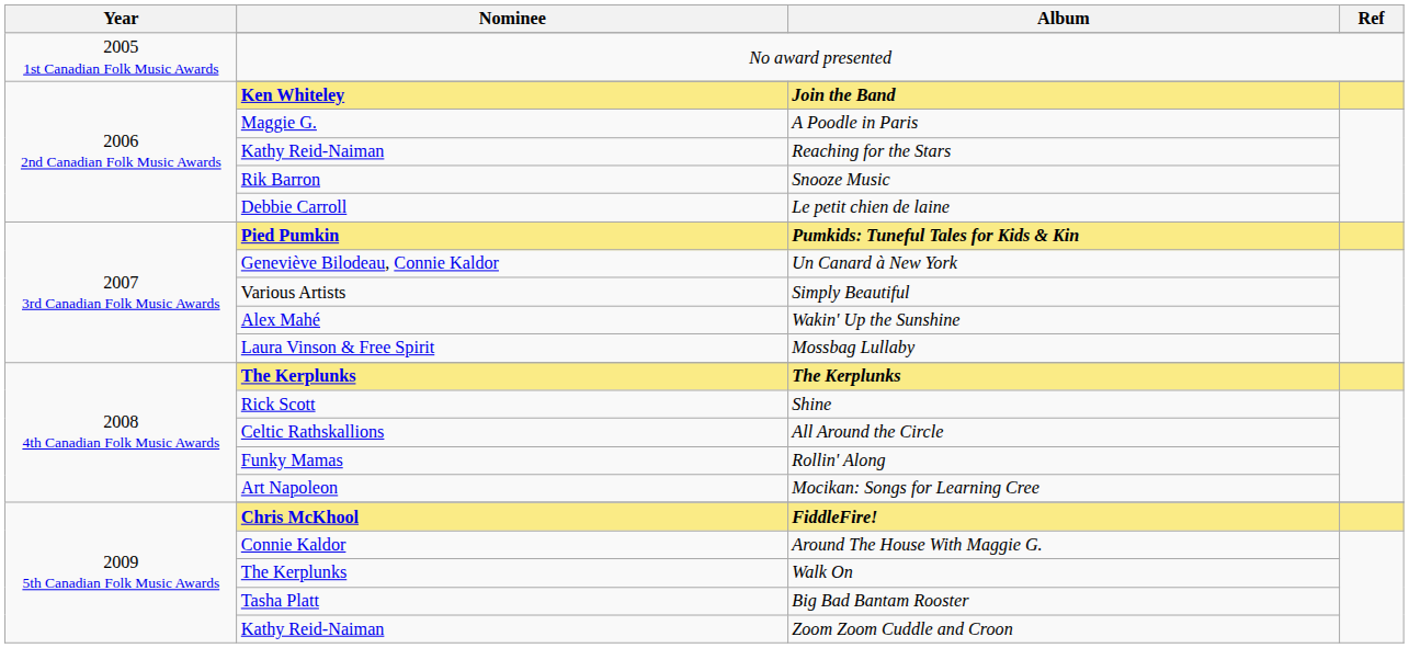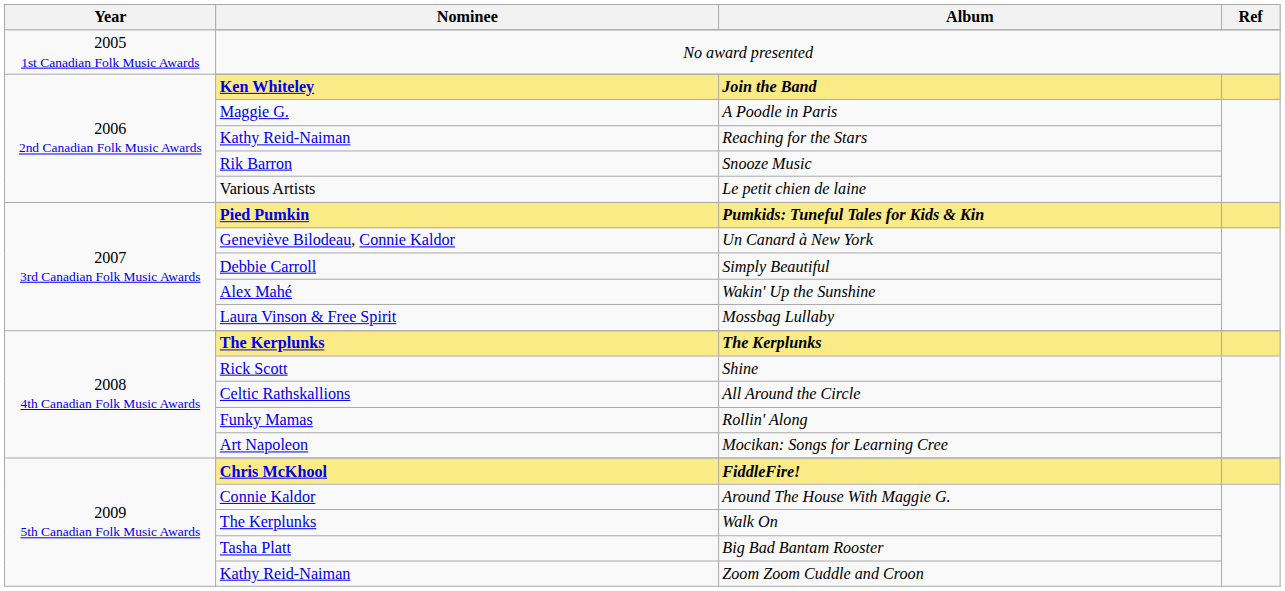Le petit chien de laine | Nominee: Debbie Carroll -> Various Artists
Simply Beautiful | Nominee: Various Artists -> Debbie Carroll
